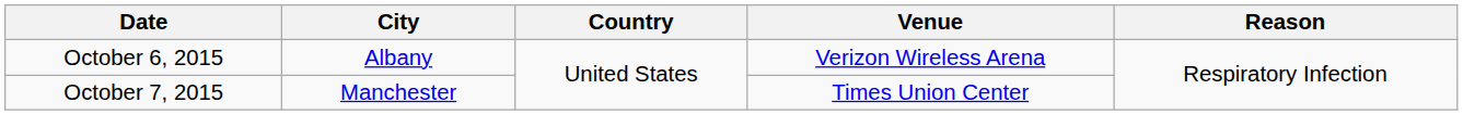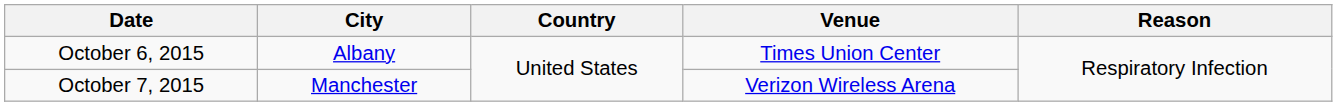October 6, 2015 | Venue: Verizon Wireless Arena -> Times Union Center
October 7, 2015 | Venue: Times Union Center -> Verizon Wireless Arena
